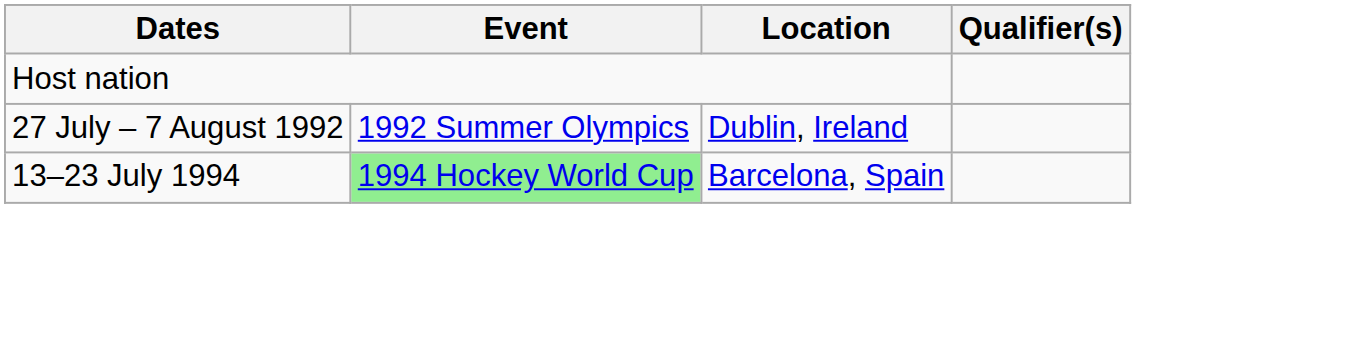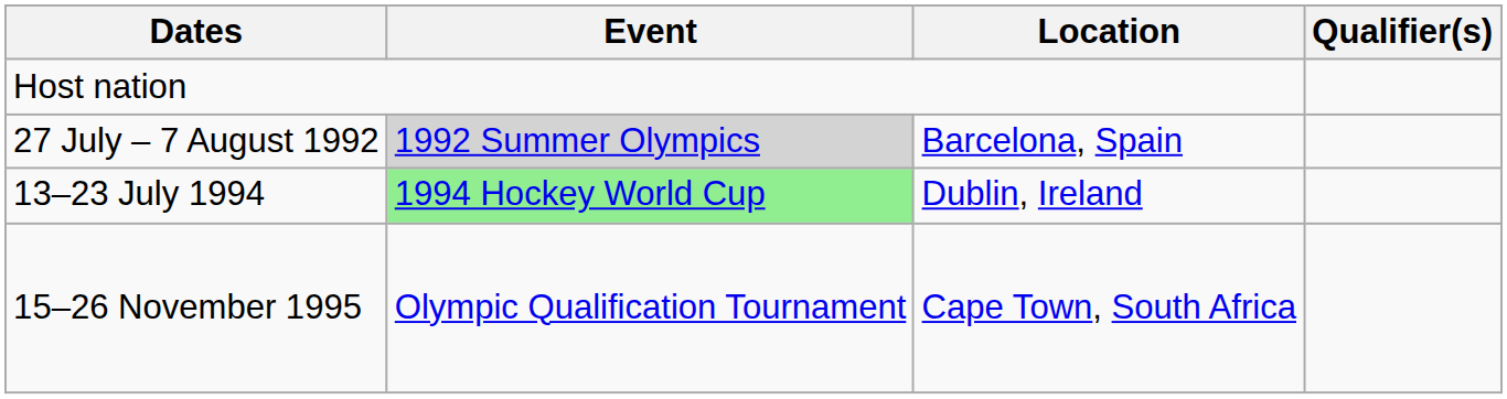27 July – 7 August 1992 | Event: no background -> lightgrey background
27 July – 7 August 1992 | Location: Dublin, Ireland -> Barcelona, Spain
13–23 July 1994 | Location: Barcelona, Spain -> Dublin, Ireland
+ row: 15–26 November 1995 | Olympic Qualification Tournament | Cape Town, South Africa
